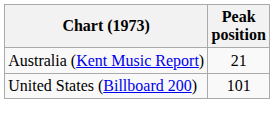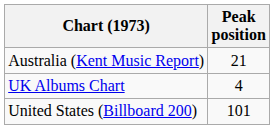+ row: UK Albums Chart | 4
